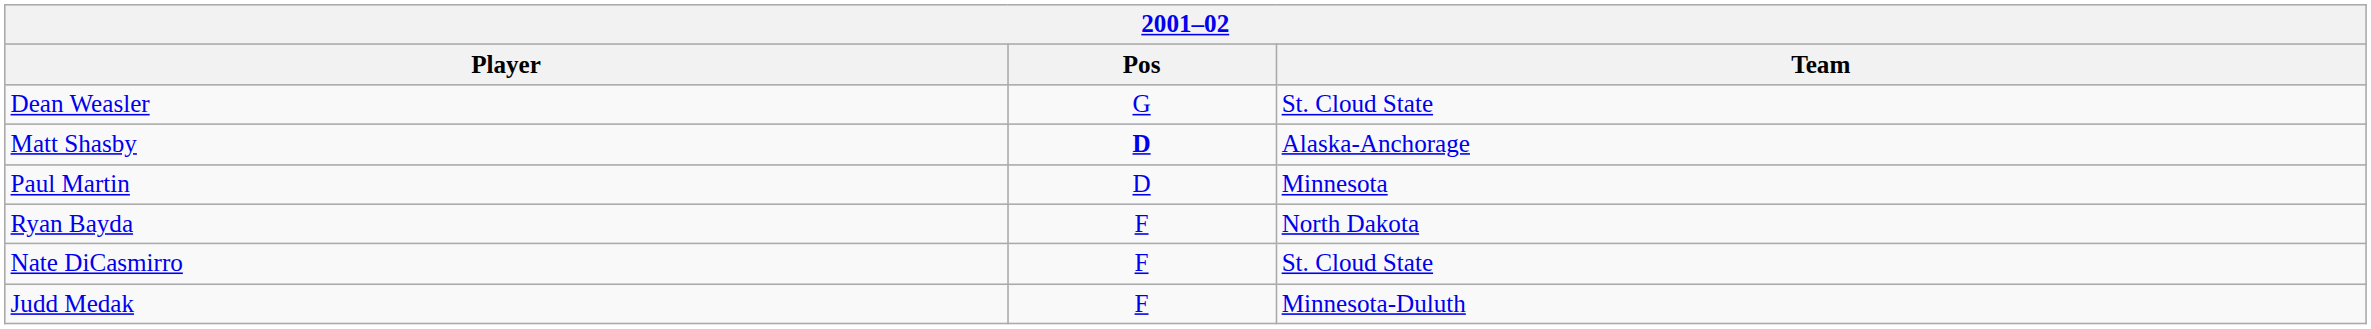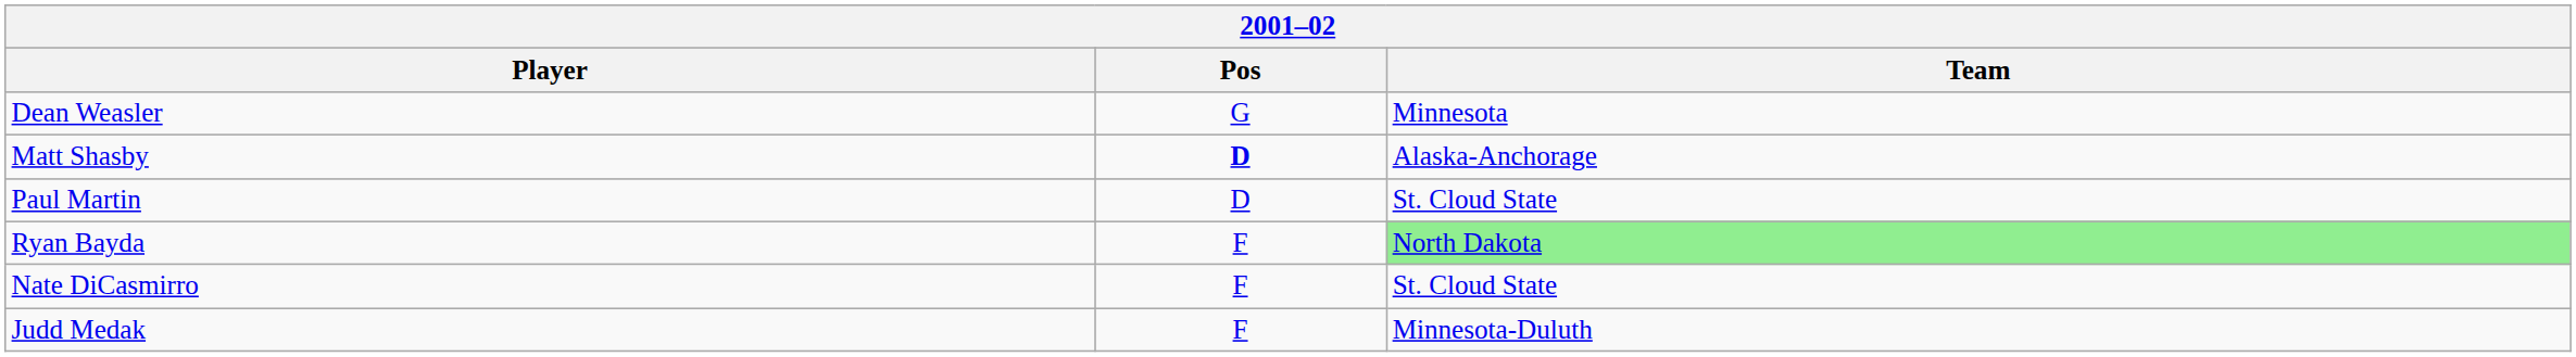Dean Weasler | Team: St. Cloud State -> Minnesota
Paul Martin | Team: Minnesota -> St. Cloud State
Ryan Bayda | Team: no background -> lightgreen background
